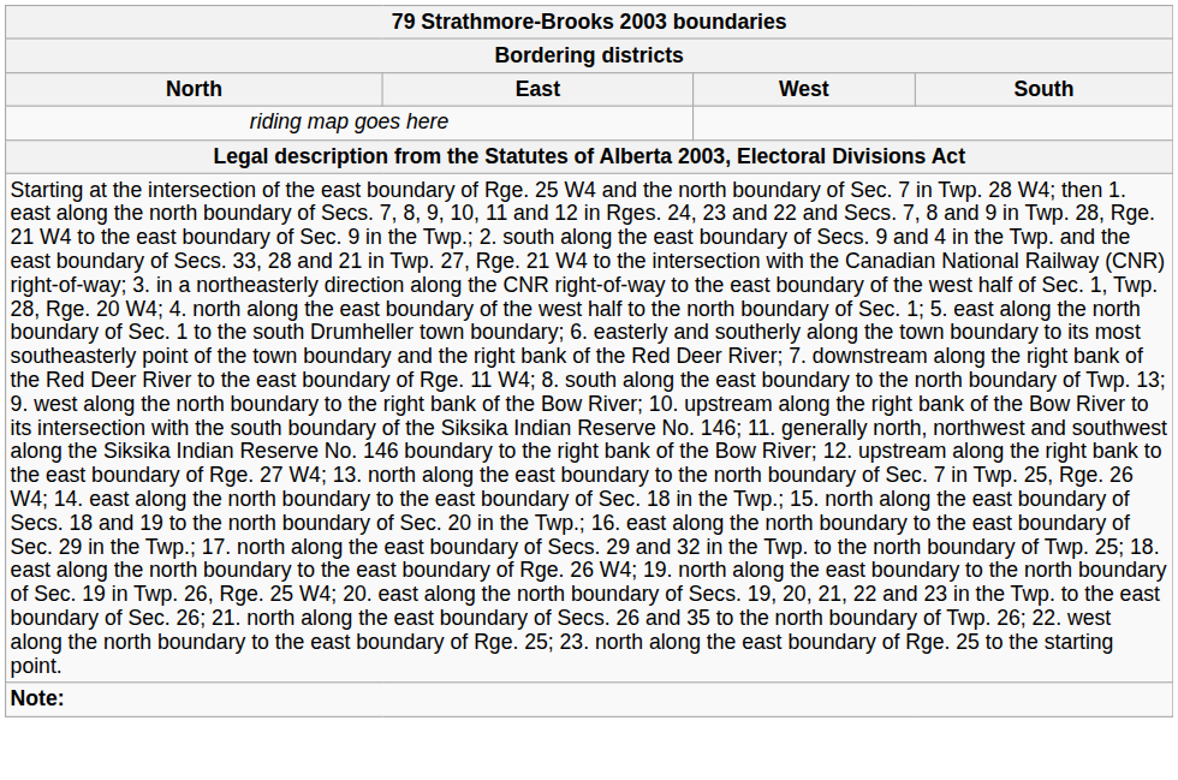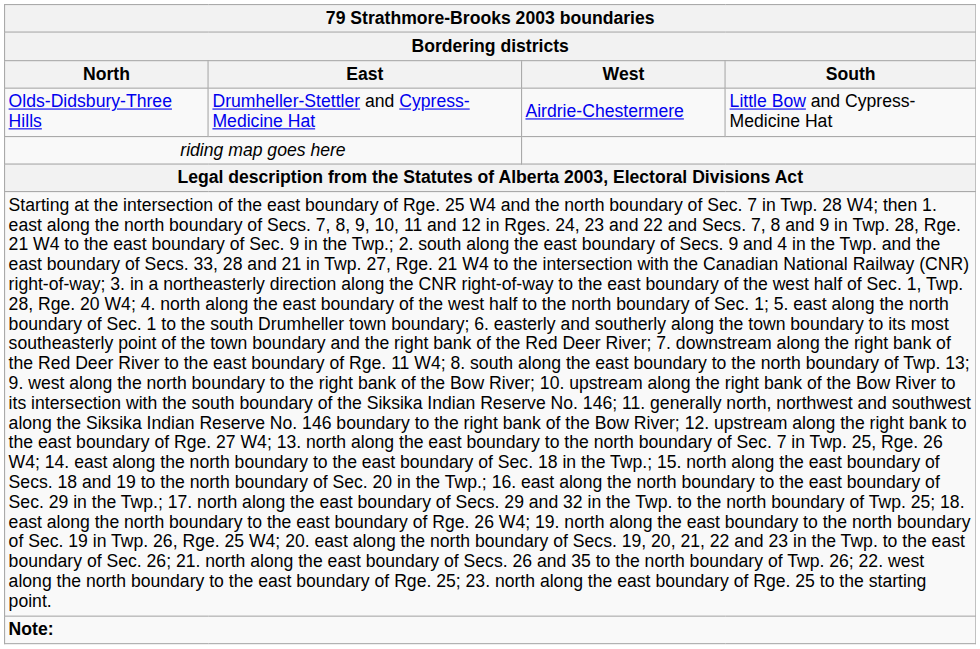+ row: Olds-Didsbury-Three Hills | Drumheller-Stettler and Cypress-Medicine Hat | Airdrie-Chestermere | Little Bow and Cypress-Medicine Hat
